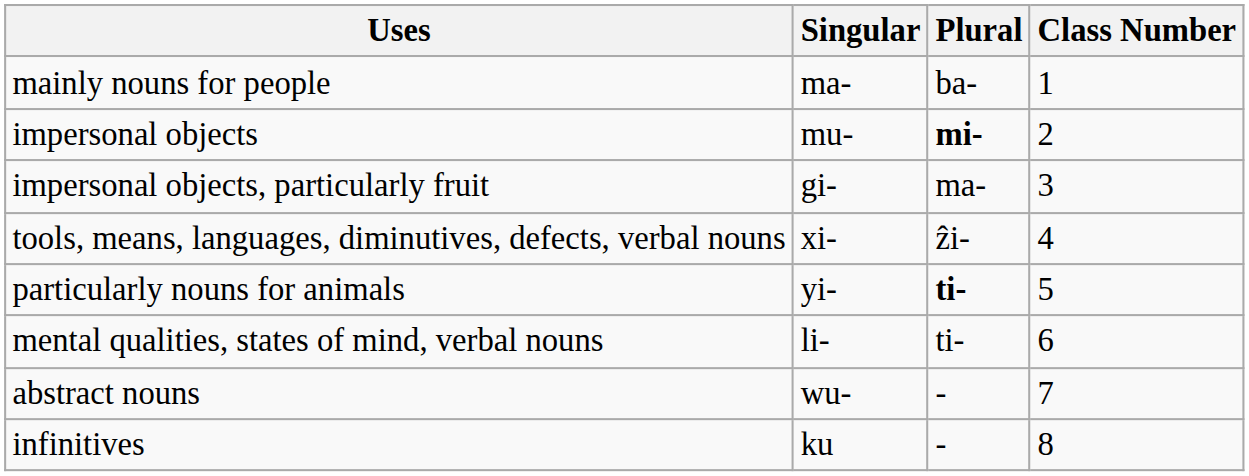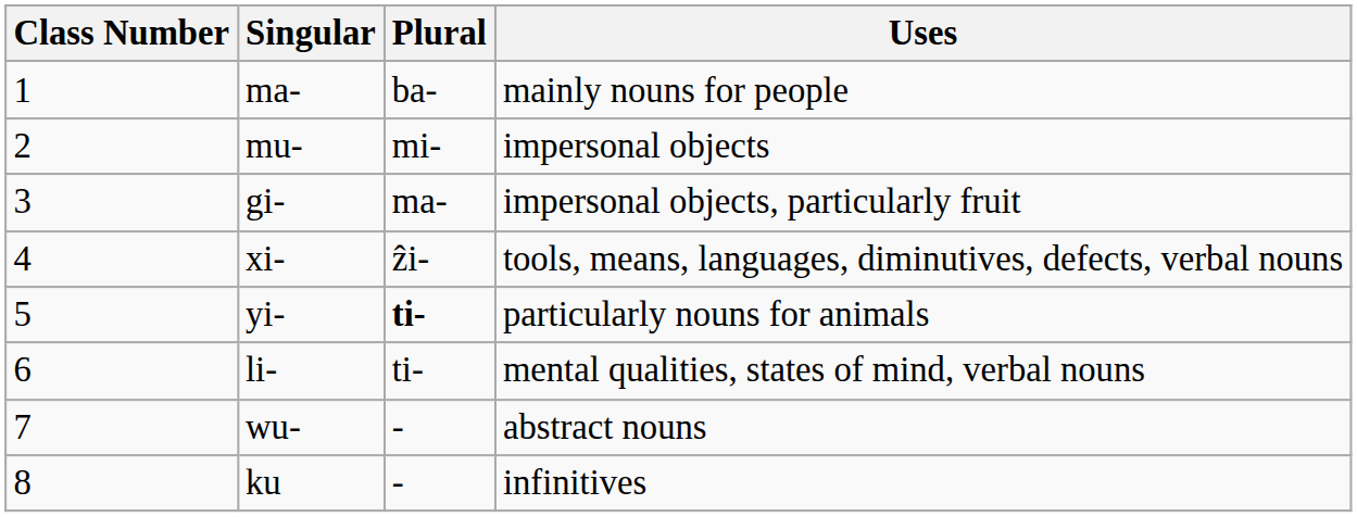columns swapped: Class Number <-> Uses
mu- | Plural: bold -> normal
